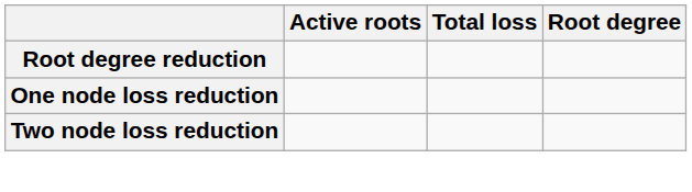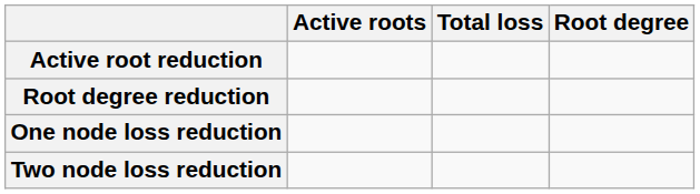+ row: Active root reduction
